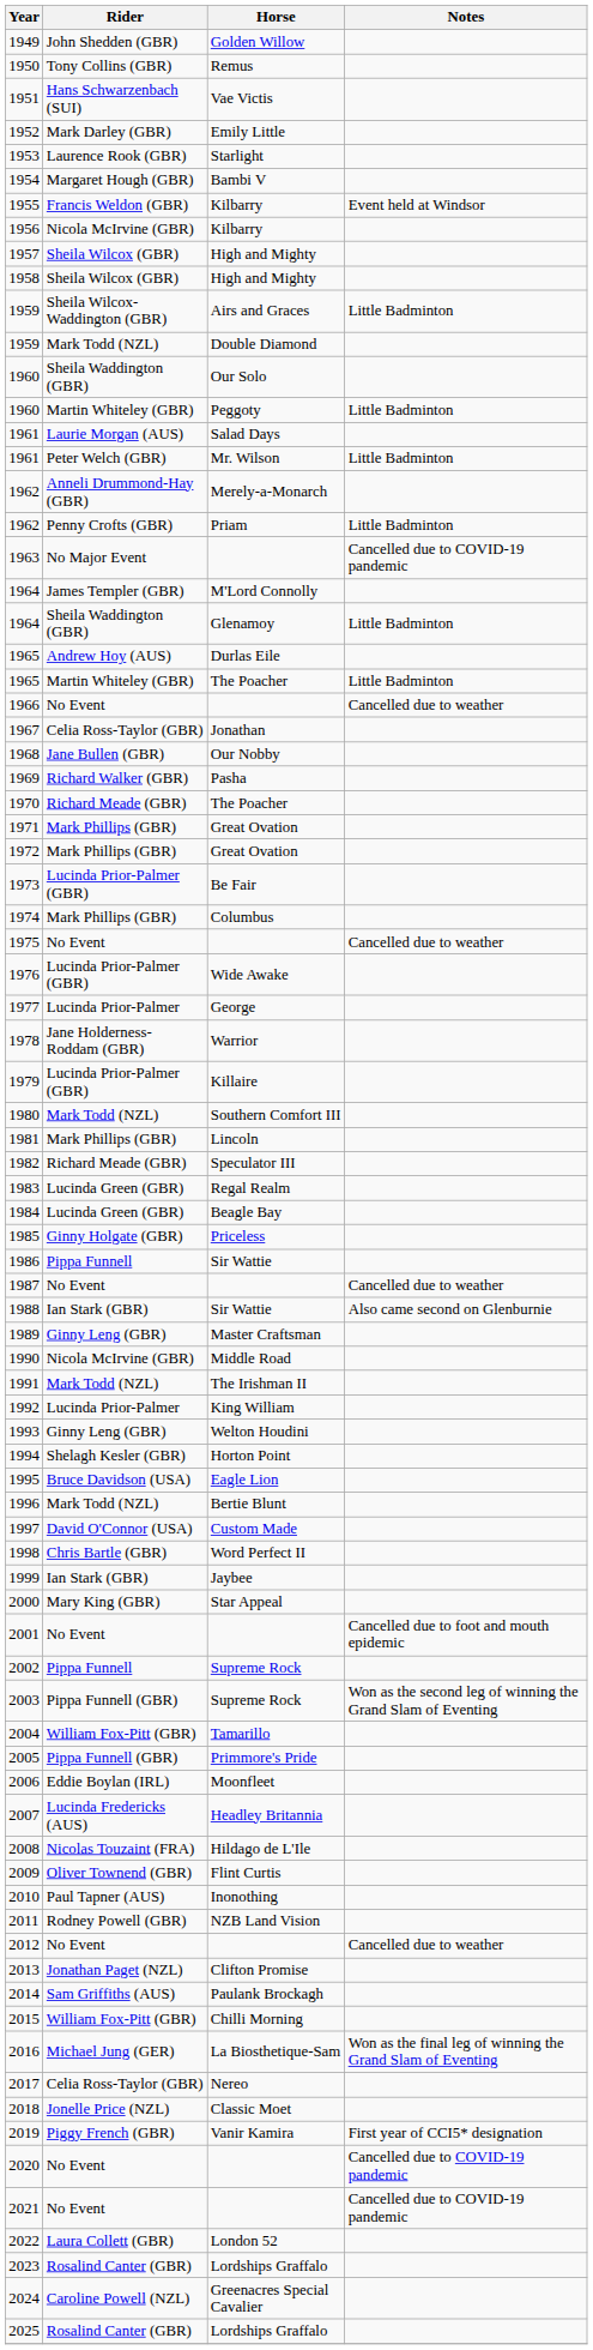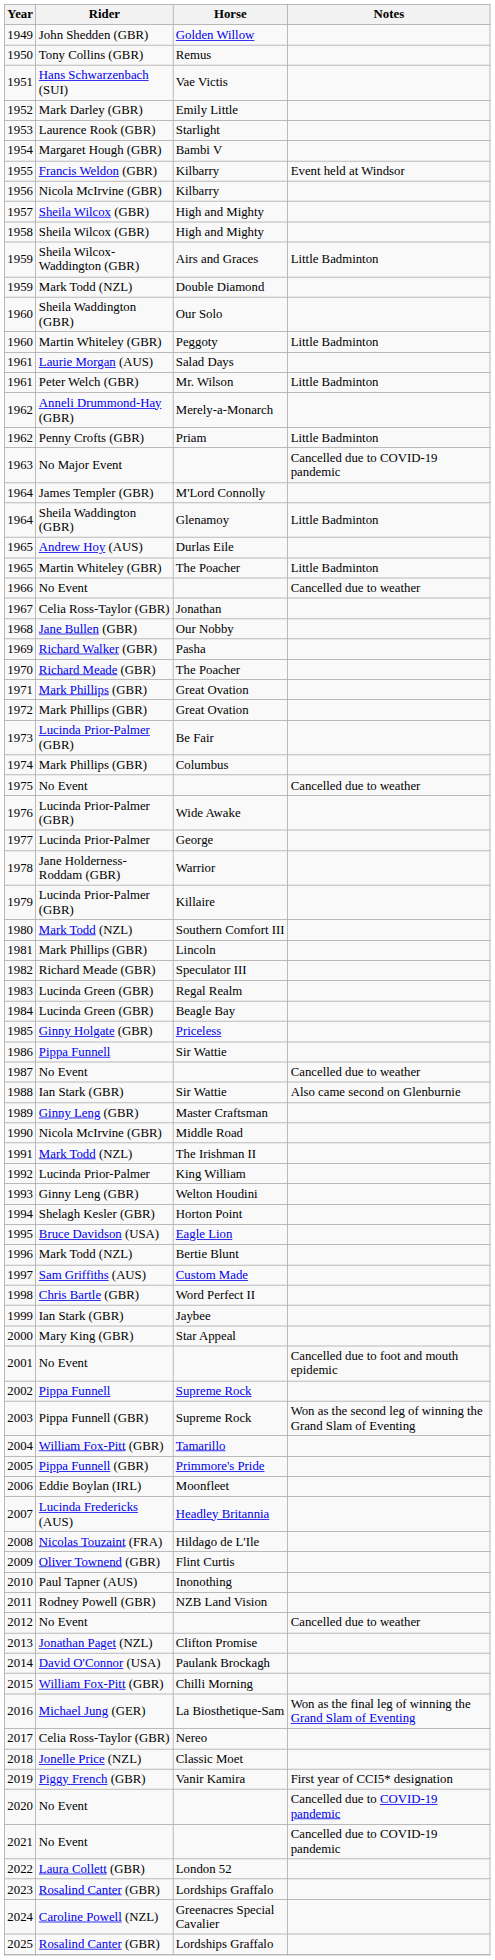1997 | Rider: David O'Connor (USA) -> Sam Griffiths (AUS)
2014 | Rider: Sam Griffiths (AUS) -> David O'Connor (USA)
